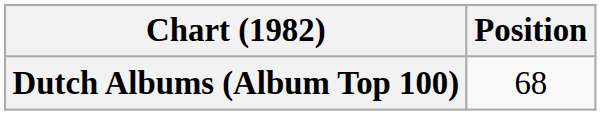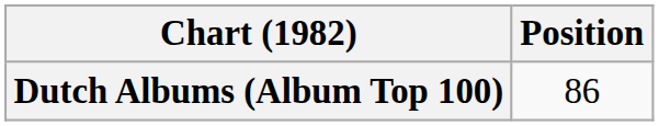Dutch Albums (Album Top 100) | Position: 68 -> 86
